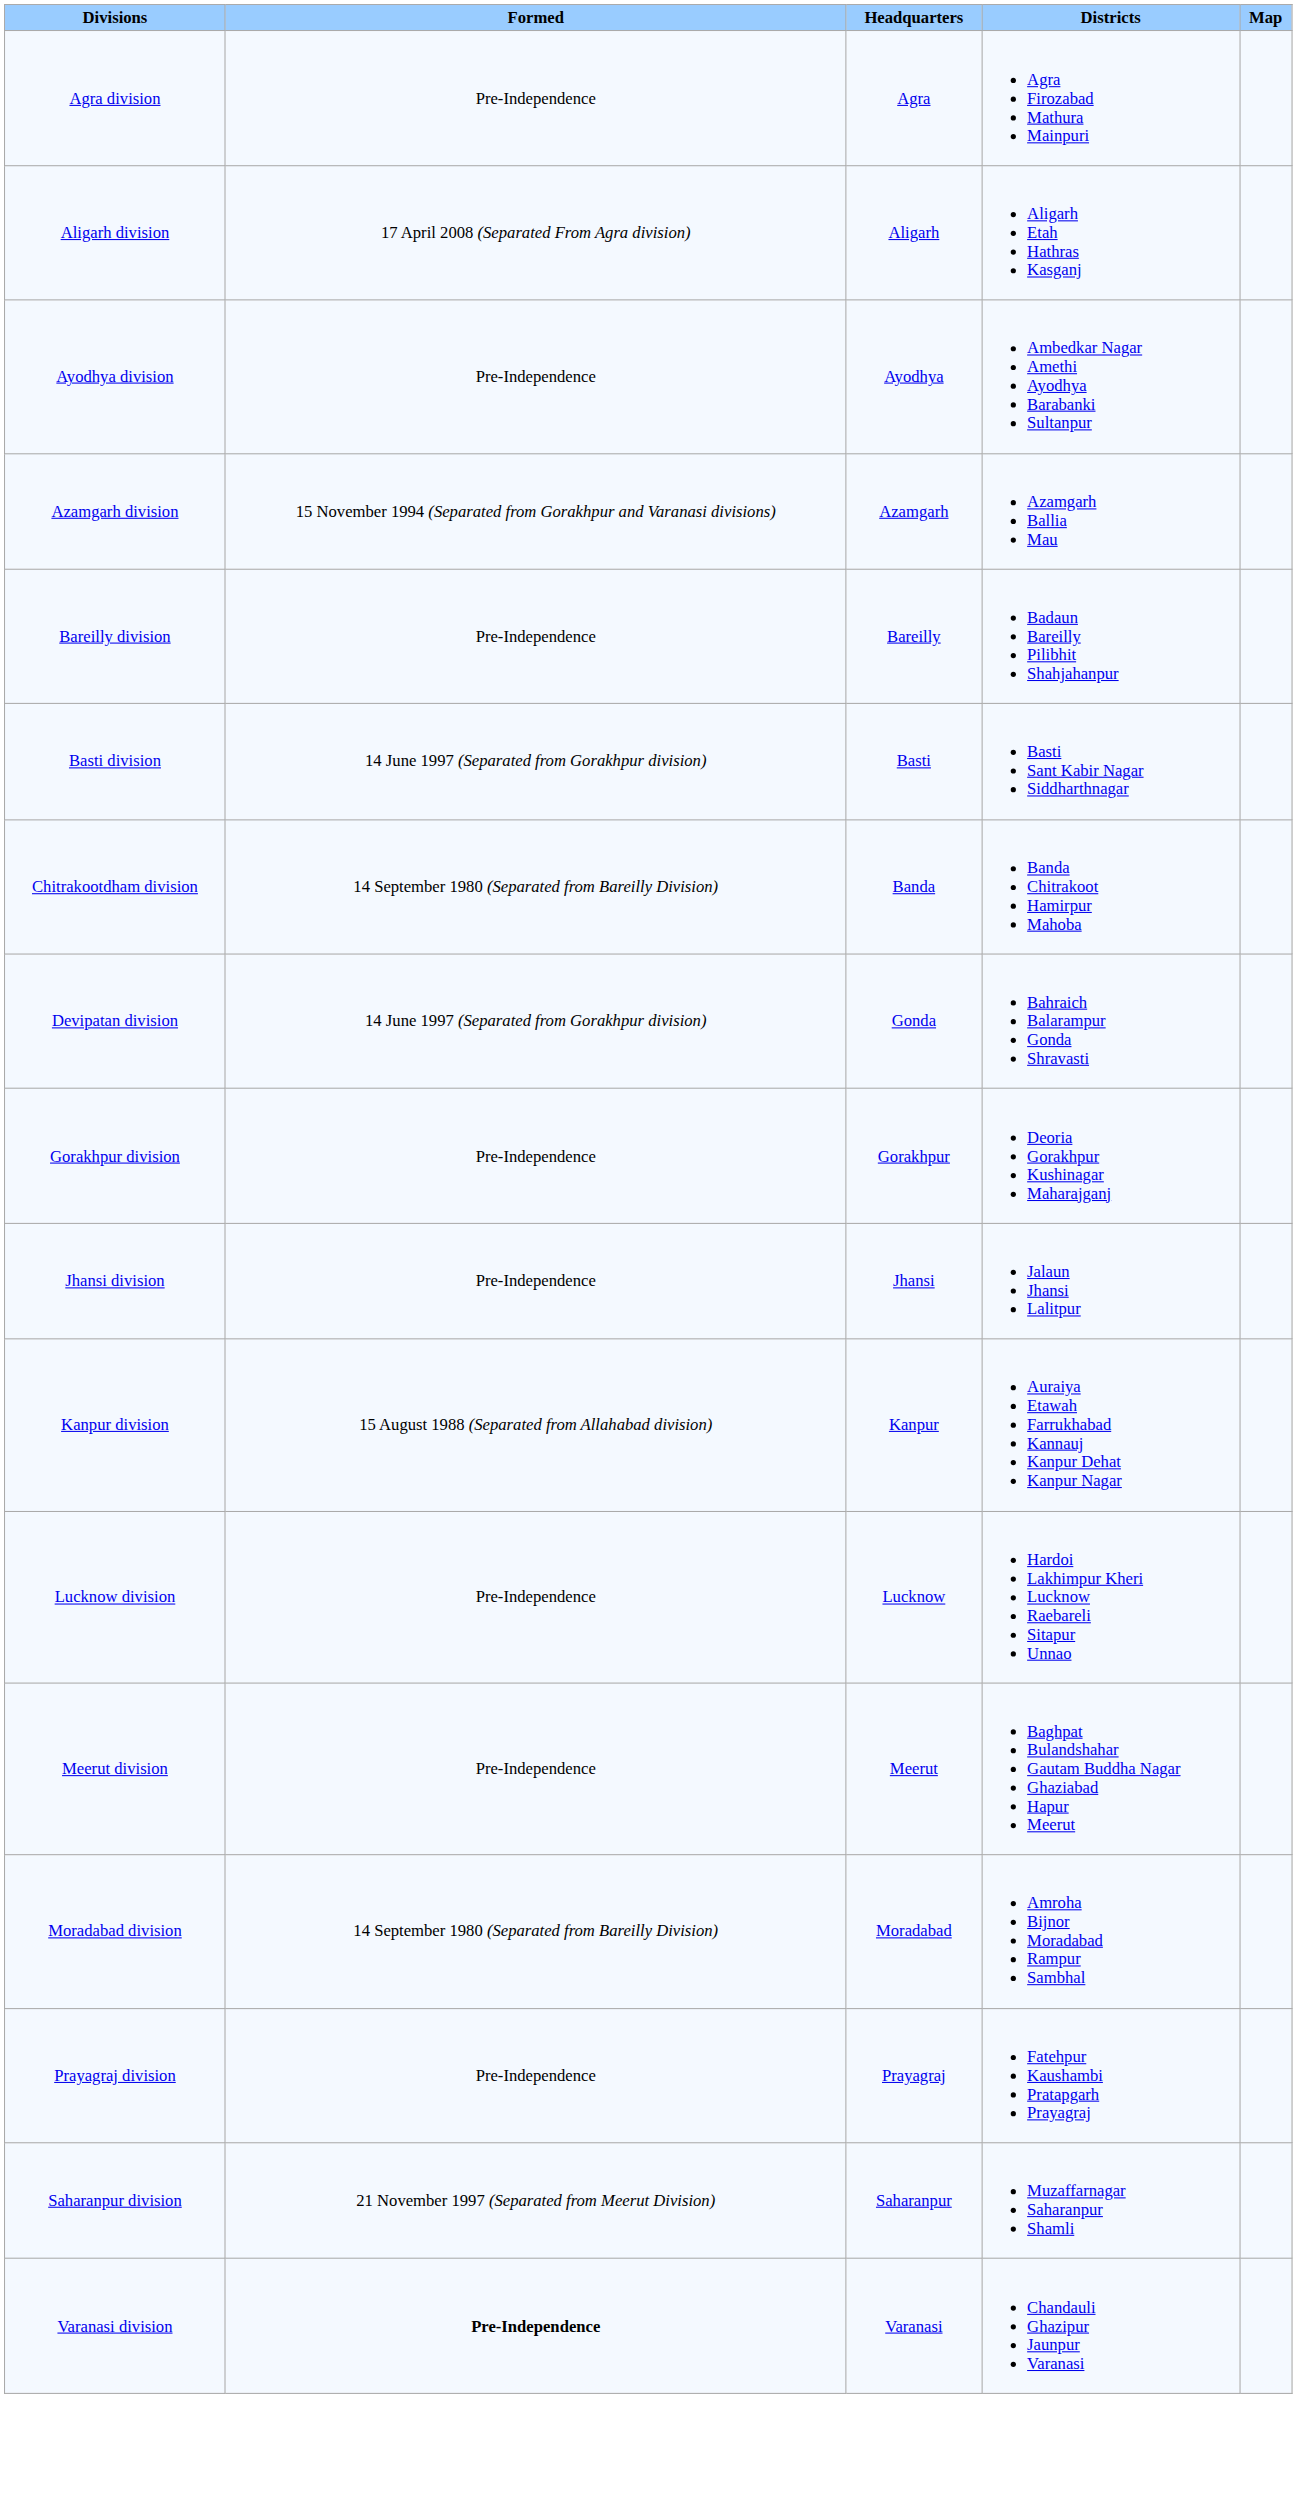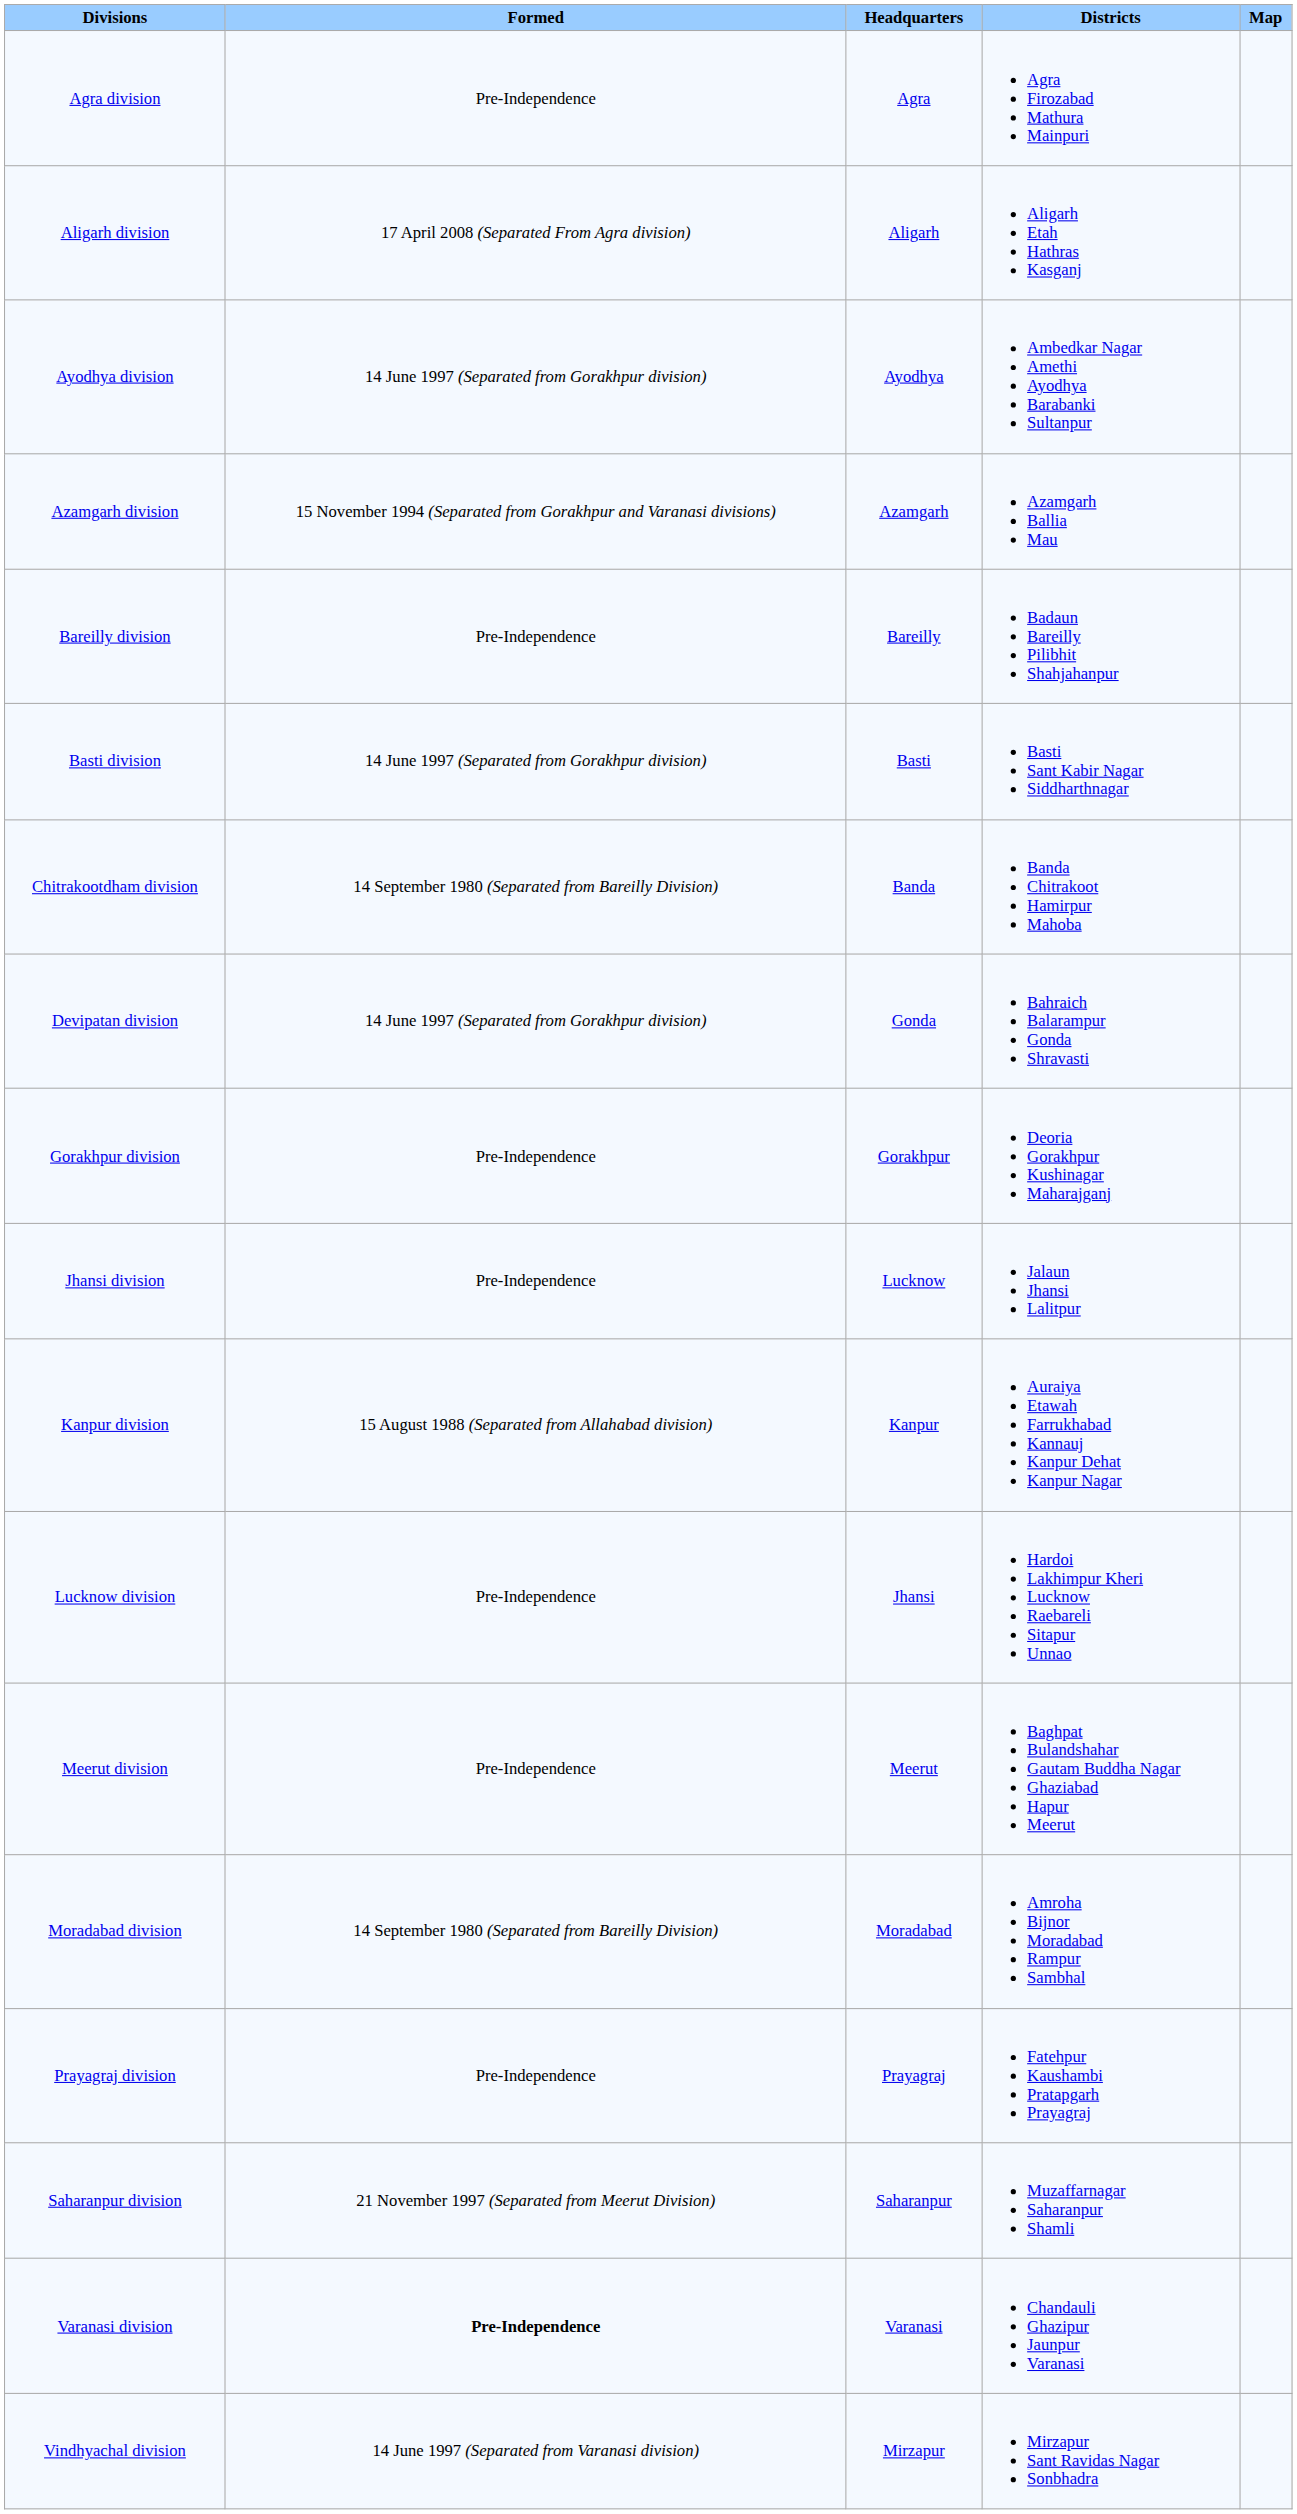Ayodhya division | column 2: Pre-Independence -> 14 June 1997 (Separated from Gorakhpur division)
Jhansi division | column 3: Jhansi -> Lucknow
Lucknow division | column 3: Lucknow -> Jhansi
+ row: Vindhyachal division | 14 June 1997 (Separated from Varanasi division) | Mirzapur | Mirzapur Sant Ravidas Nagar Sonbhadra
